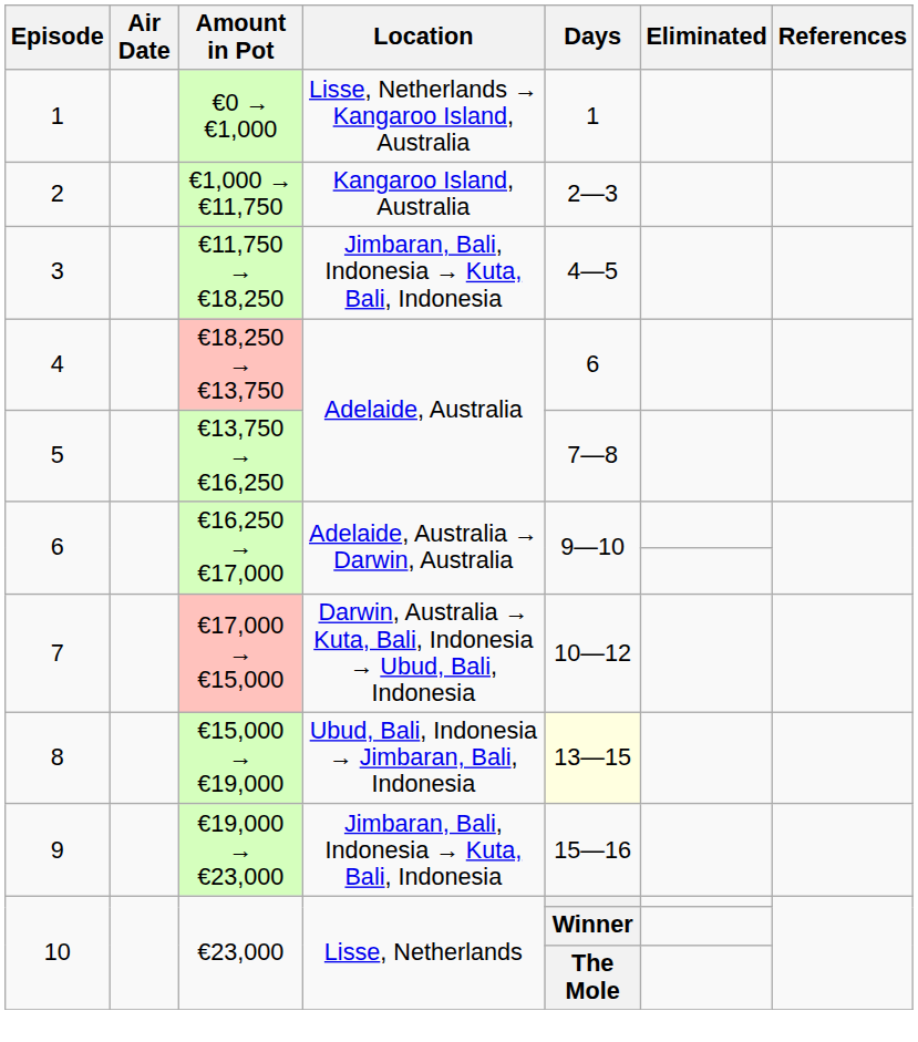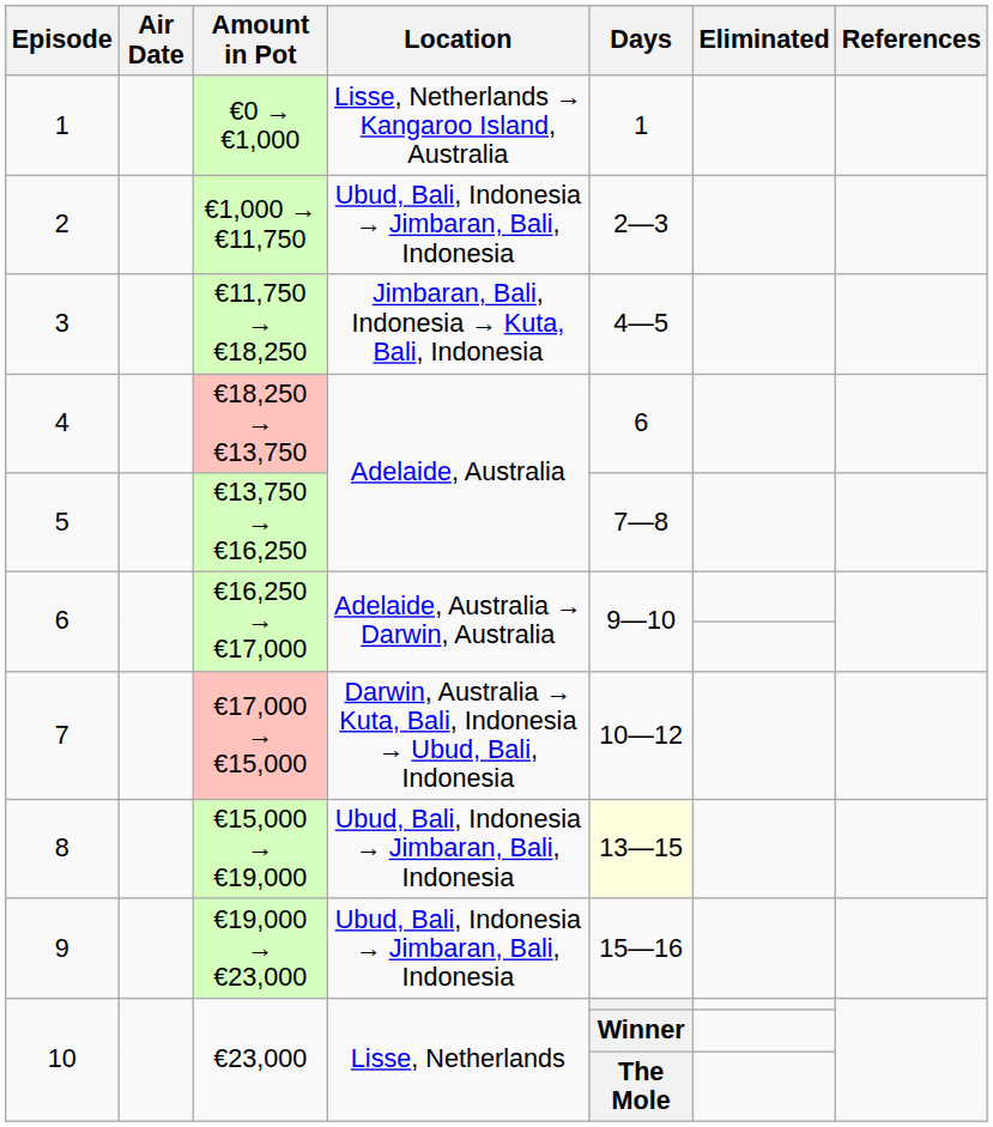2 | Location: Kangaroo Island, Australia -> Ubud, Bali, Indonesia → Jimbaran, Bali, Indonesia
9 | Location: Jimbaran, Bali, Indonesia → Kuta, Bali, Indonesia -> Ubud, Bali, Indonesia → Jimbaran, Bali, Indonesia
